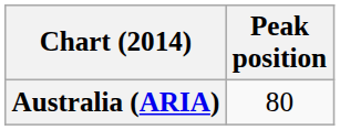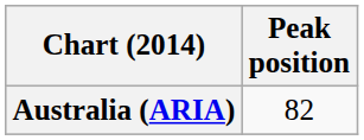Australia (ARIA) | Peak position: 80 -> 82
